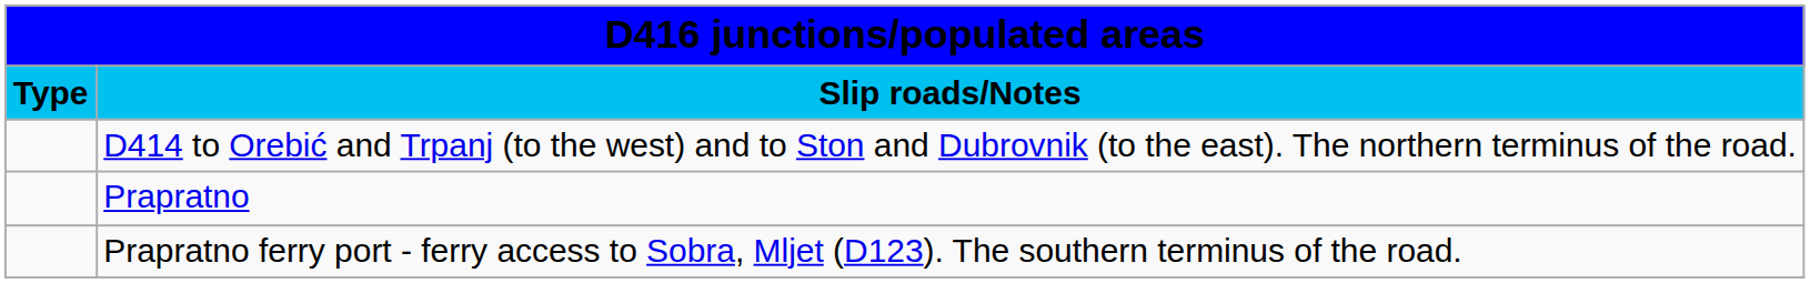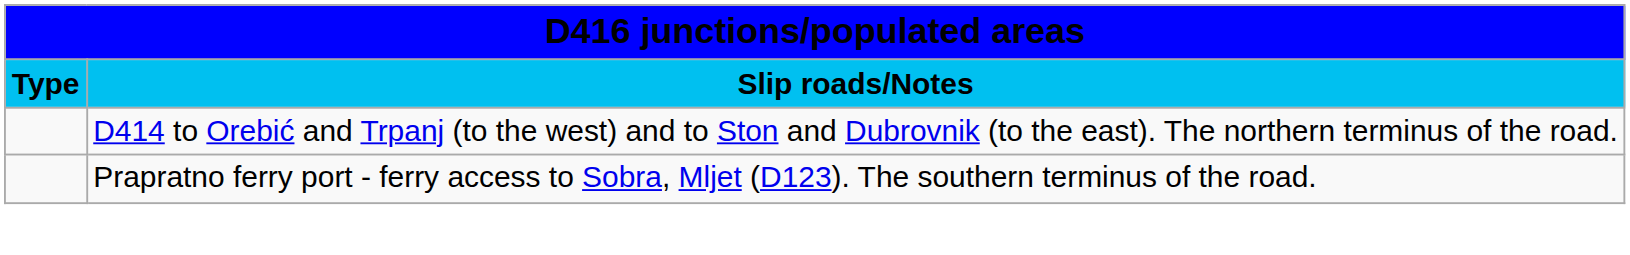- row: Prapratno
